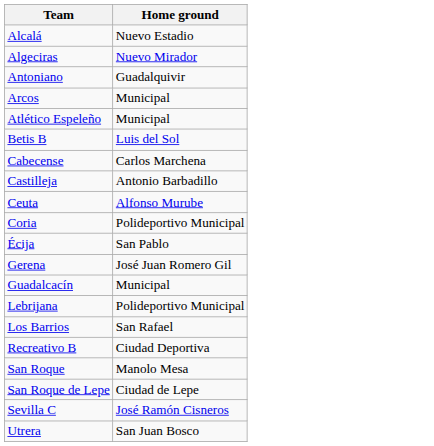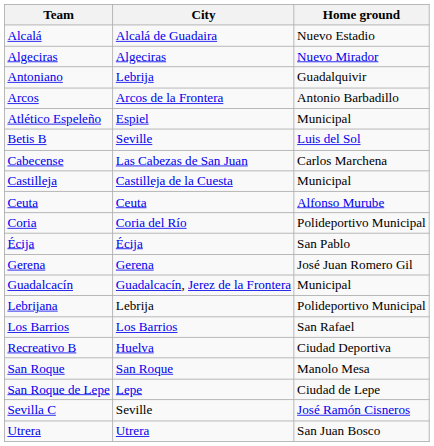+ column: City | Alcalá de Guadaira | Algeciras | Lebrija | Arcos de la Frontera | Espiel | Seville | Las Cabezas de San Juan | Castilleja de la Cuesta | Ceuta | Coria del Río | Écija | Gerena | Guadalcacín, Jerez de la Frontera | Lebrija | Los Barrios | Huelva | San Roque | Lepe | Seville | Utrera
Arcos | Home ground: Municipal -> Antonio Barbadillo
Castilleja | Home ground: Antonio Barbadillo -> Municipal
